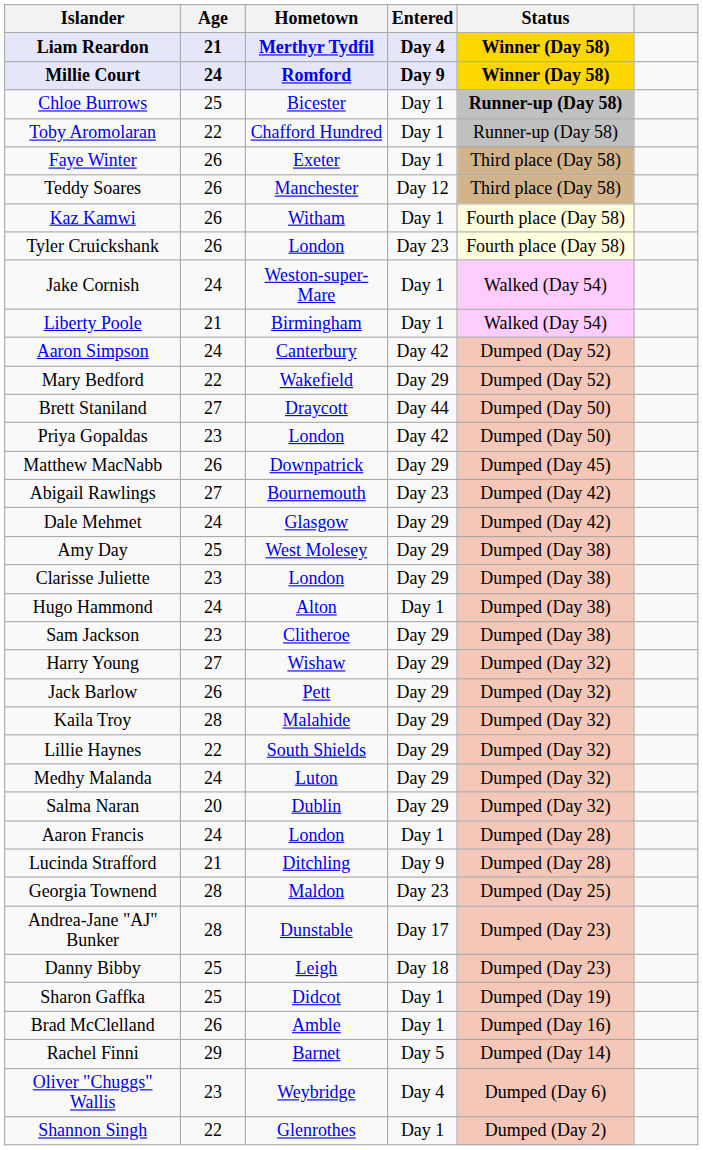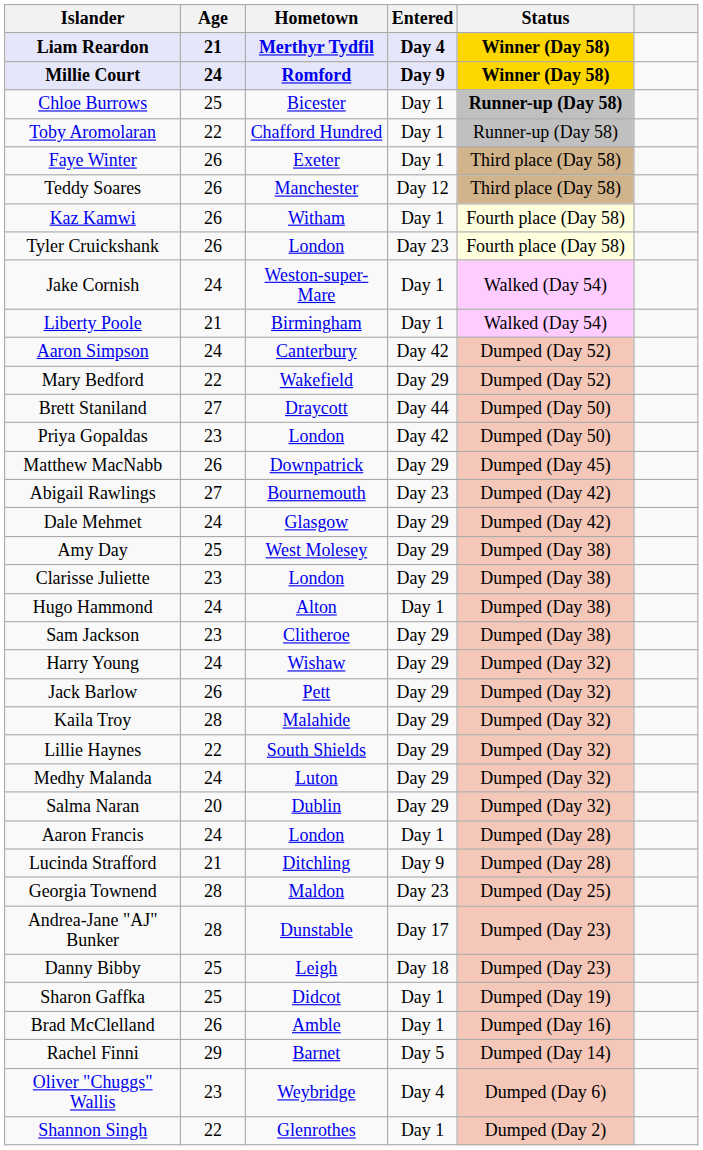Harry Young | Age: 27 -> 24
